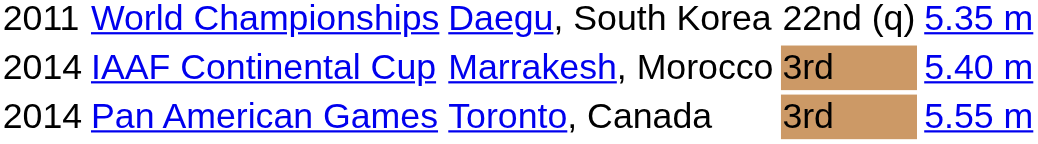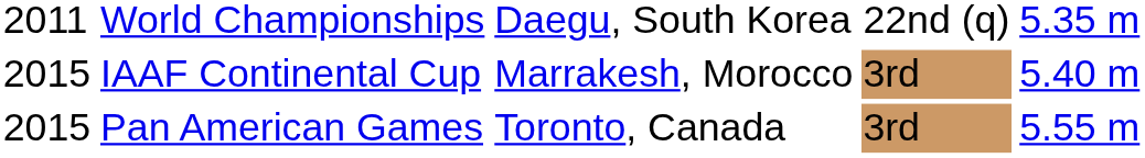IAAF Continental Cup | column 1: 2014 -> 2015
Pan American Games | column 1: 2014 -> 2015
